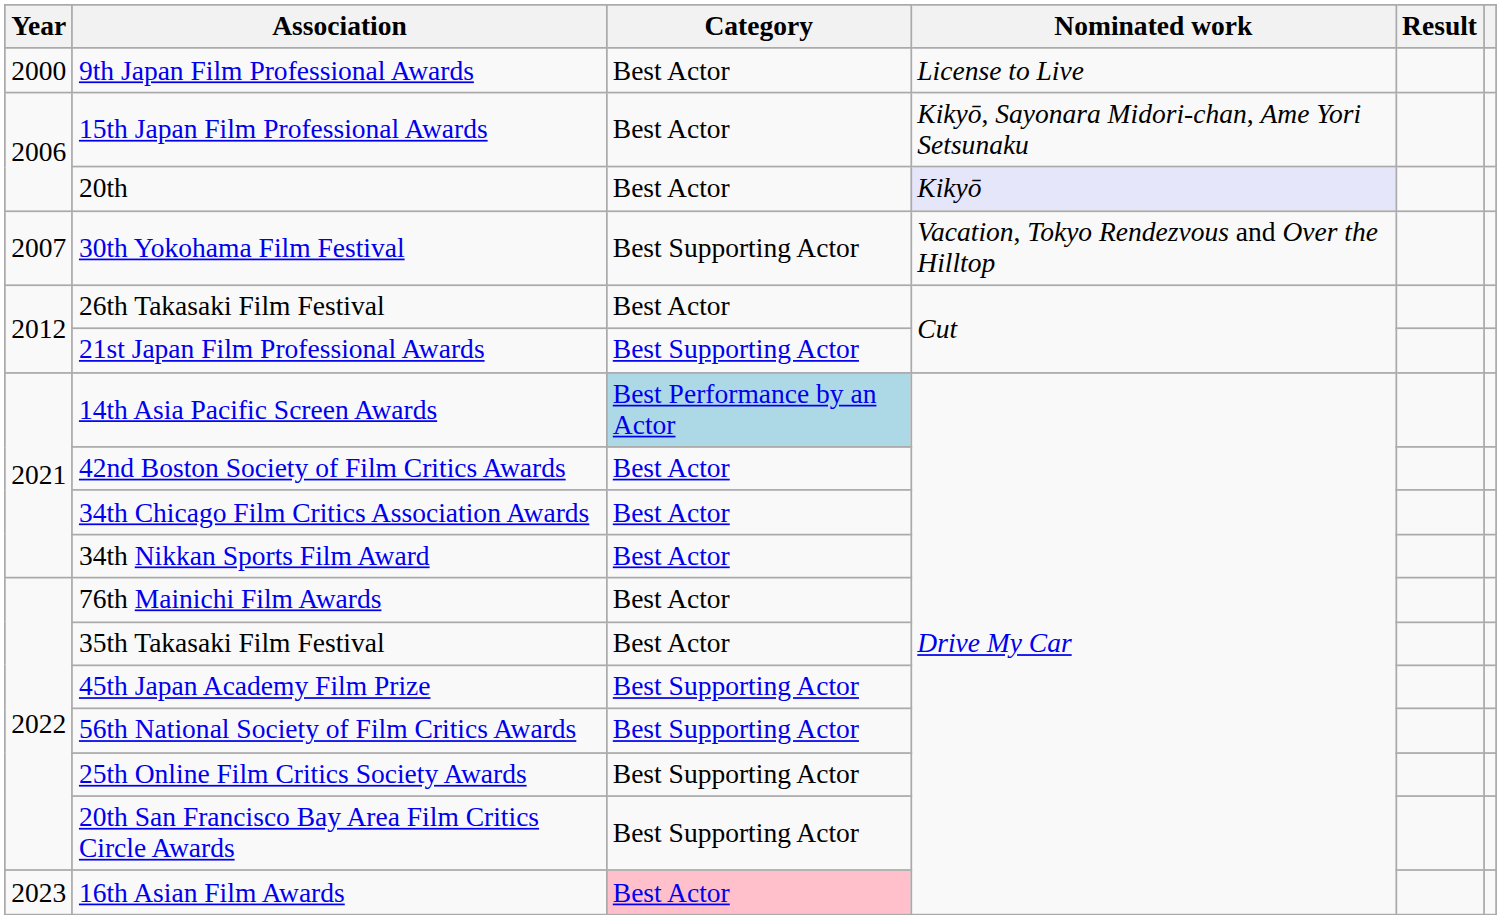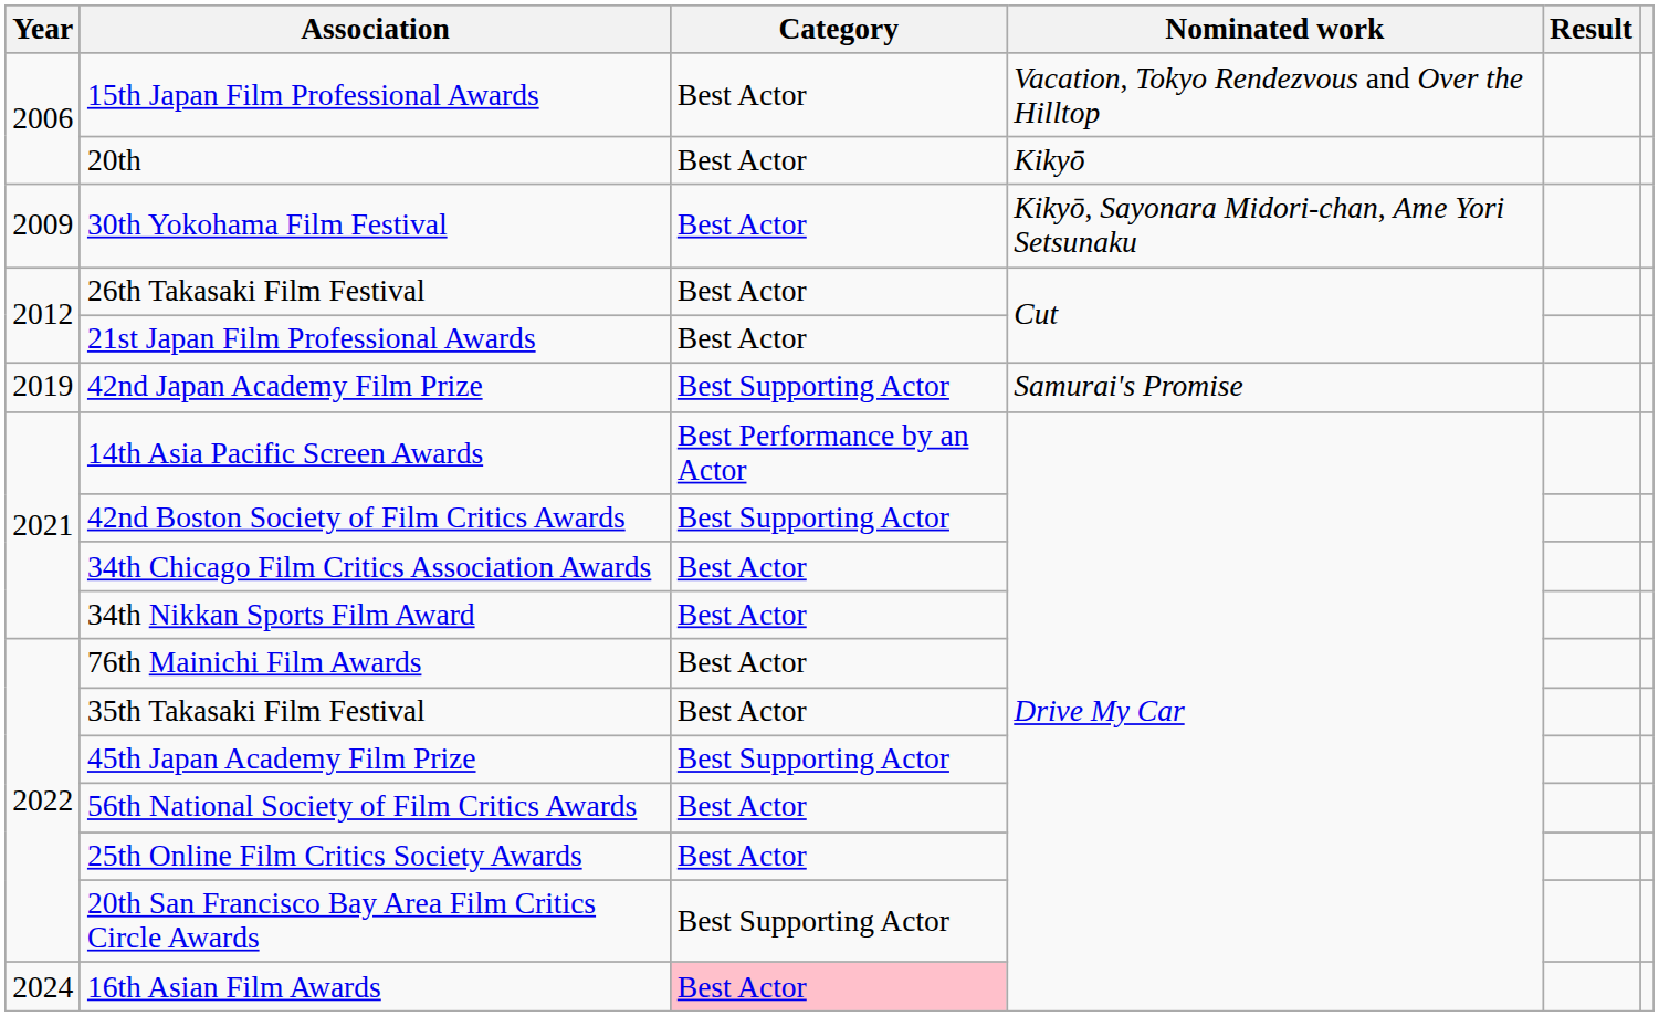- row: 2000 | 9th Japan Film Professional Awards | Best Actor | License to Live
15th Japan Film Professional Awards | Nominated work: Kikyō, Sayonara Midori-chan, Ame Yori Setsunaku -> Vacation, Tokyo Rendezvous and Over the Hilltop
20th | Nominated work: lavender background -> no background
30th Yokohama Film Festival | Year: 2007 -> 2009
30th Yokohama Film Festival | Category: Best Supporting Actor -> Best Actor
30th Yokohama Film Festival | Nominated work: Vacation, Tokyo Rendezvous and Over the Hilltop -> Kikyō, Sayonara Midori-chan, Ame Yori Setsunaku
21st Japan Film Professional Awards | Category: Best Supporting Actor -> Best Actor
+ row: 2019 | 42nd Japan Academy Film Prize | Best Supporting Actor | Samurai's Promise
14th Asia Pacific Screen Awards | Category: lightblue background -> no background
42nd Boston Society of Film Critics Awards | Category: Best Actor -> Best Supporting Actor
56th National Society of Film Critics Awards | Category: Best Supporting Actor -> Best Actor
25th Online Film Critics Society Awards | Category: Best Supporting Actor -> Best Actor
16th Asian Film Awards | Year: 2023 -> 2024
